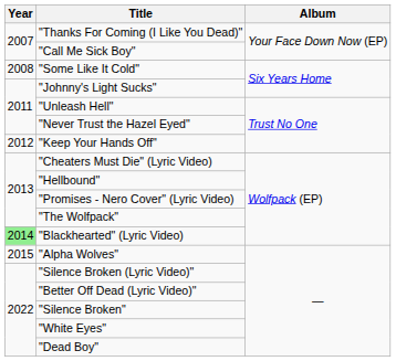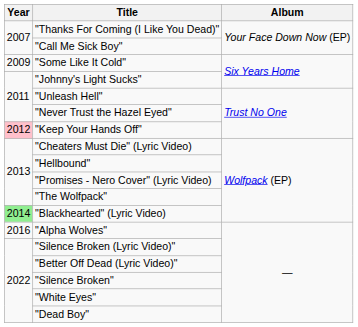"Some Like It Cold" | Year: 2008 -> 2009
"Keep Your Hands Off" | Year: no background -> pink background
"Alpha Wolves" | Year: 2015 -> 2016
